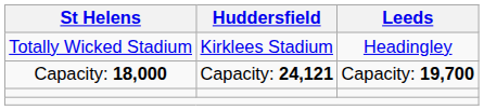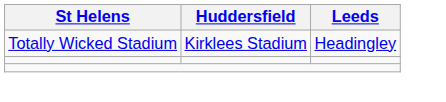- row: Capacity: 18,000 | Capacity: 24,121 | Capacity: 19,700
